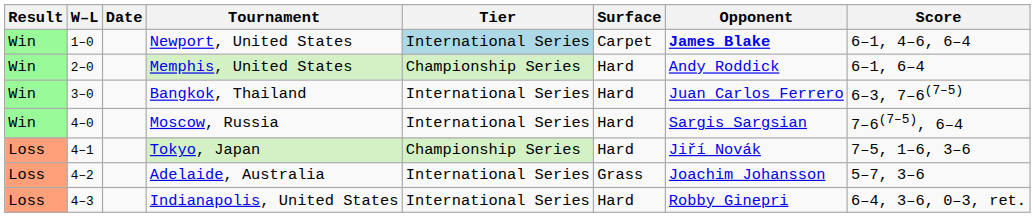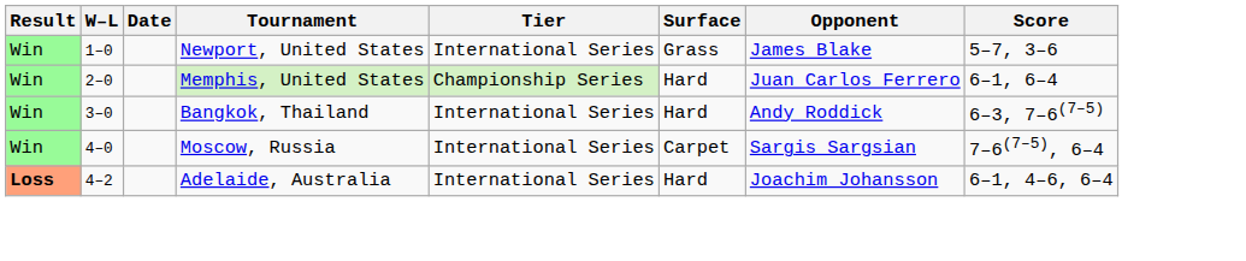Newport, United States | Tier: lightblue background -> no background
Newport, United States | Surface: Carpet -> Grass
Newport, United States | Opponent: bold -> normal
Newport, United States | Score: 6–1, 4–6, 6–4 -> 5–7, 3–6
Memphis, United States | Opponent: Andy Roddick -> Juan Carlos Ferrero
Bangkok, Thailand | Opponent: Juan Carlos Ferrero -> Andy Roddick
Moscow, Russia | Surface: Hard -> Carpet
- row: Loss | 4–1 | Tokyo, Japan | Championship Series | Hard | Jiří Novák | 7–5, 1–6, 3–6
Adelaide, Australia | Result: normal -> bold
Adelaide, Australia | Surface: Grass -> Hard
Adelaide, Australia | Score: 5–7, 3–6 -> 6–1, 4–6, 6–4
- row: Loss | 4–3 | Indianapolis, United States | International Series | Hard | Robby Ginepri | 6–4, 3–6, 0–3, ret.
